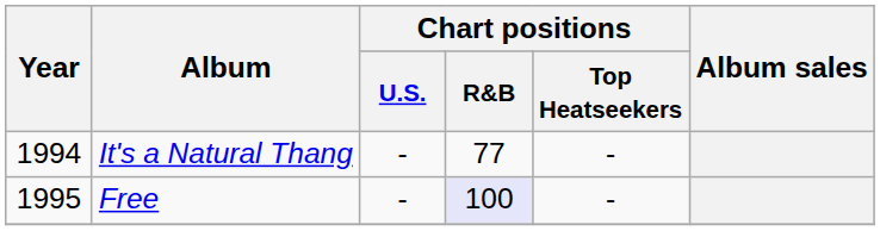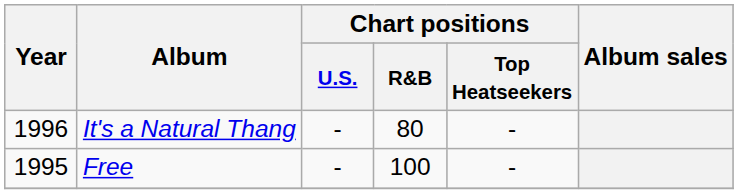It's a Natural Thang | Year: 1994 -> 1996
It's a Natural Thang | Chart positions / R&B: 77 -> 80
Free | Chart positions / R&B: lavender background -> no background
